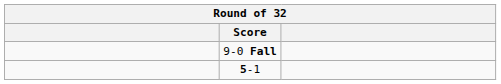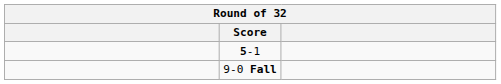rows swapped: 5-1 <-> 9-0 Fall
